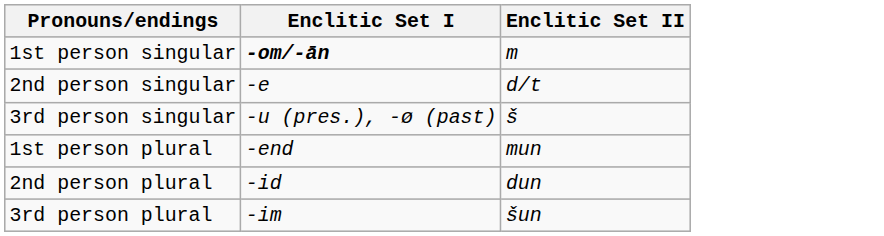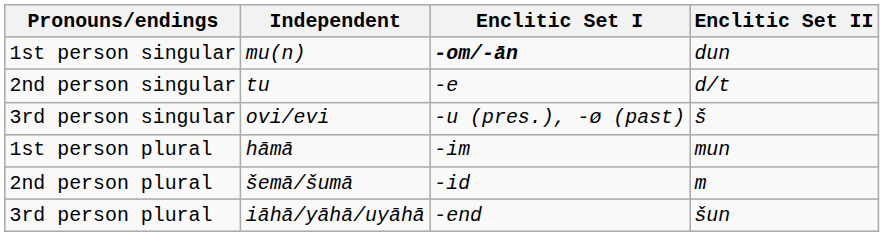+ column: Independent | mu(n) | tu | ovi/evi | hāmā | šemā/šumā | iāhā/yāhā/uyāhā
1st person singular | Enclitic Set II: m -> dun
1st person plural | Enclitic Set I: -end -> -im
2nd person plural | Enclitic Set II: dun -> m
3rd person plural | Enclitic Set I: -im -> -end
